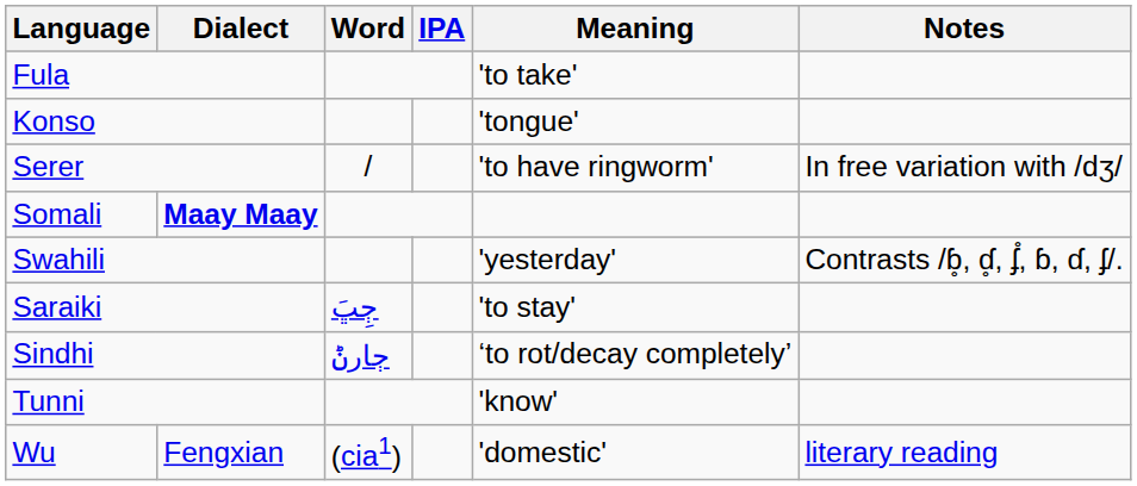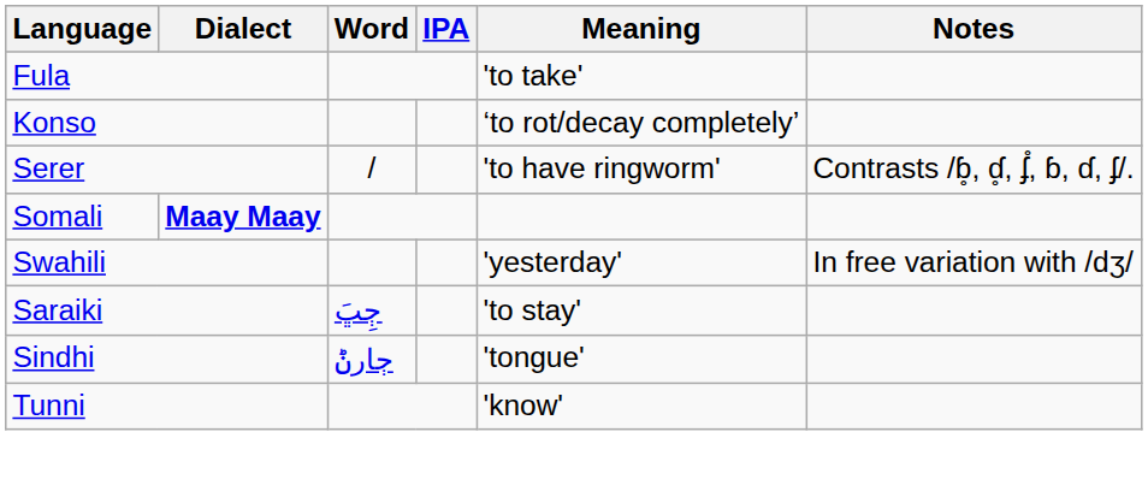Konso | Meaning: 'tongue' -> ‘to rot/decay completely’
Serer | Notes: In free variation with /dʒ/ -> Contrasts /ɓ̥, ɗ̥, ʄ̊, ɓ, ɗ, ʄ/.
Swahili | Notes: Contrasts /ɓ̥, ɗ̥, ʄ̊, ɓ, ɗ, ʄ/. -> In free variation with /dʒ/
Sindhi | Meaning: ‘to rot/decay completely’ -> 'tongue'
- row: Wu | Fengxian | (cia1) | 'domestic' | literary reading
